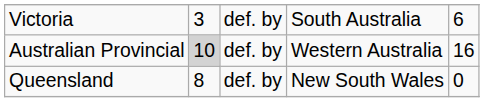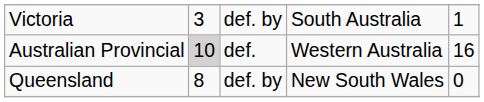Victoria | column 5: 6 -> 1
Australian Provincial | column 3: def. by -> def.
